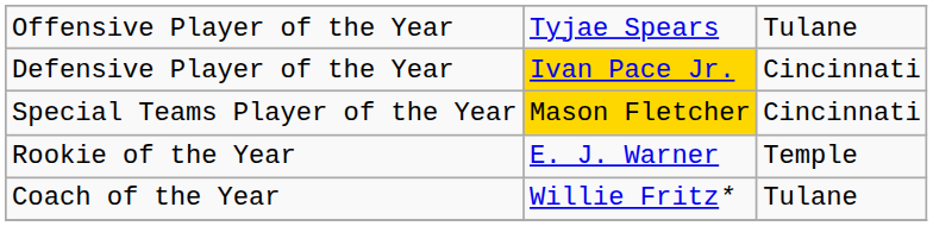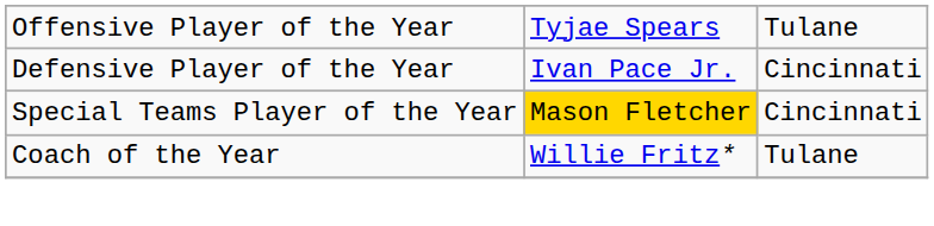Defensive Player of the Year | column 2: gold background -> no background
- row: Rookie of the Year | E. J. Warner | Temple
